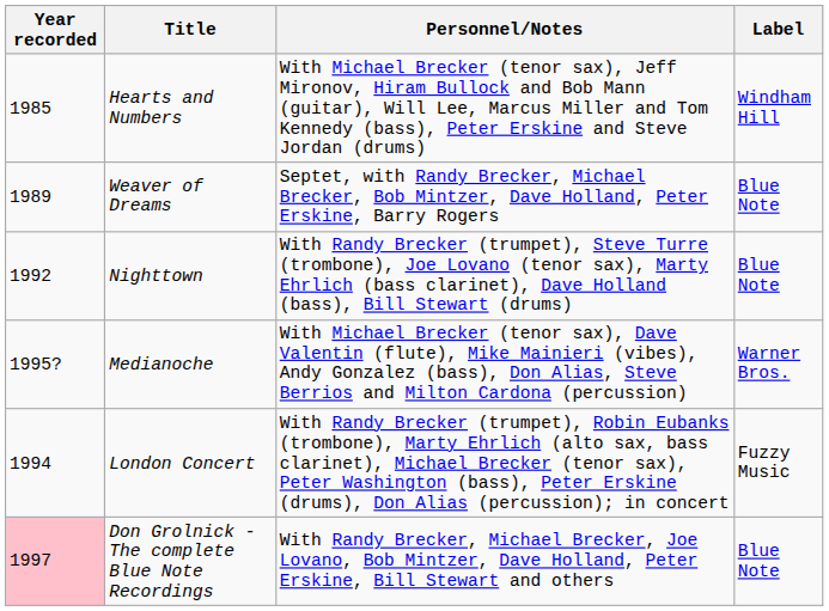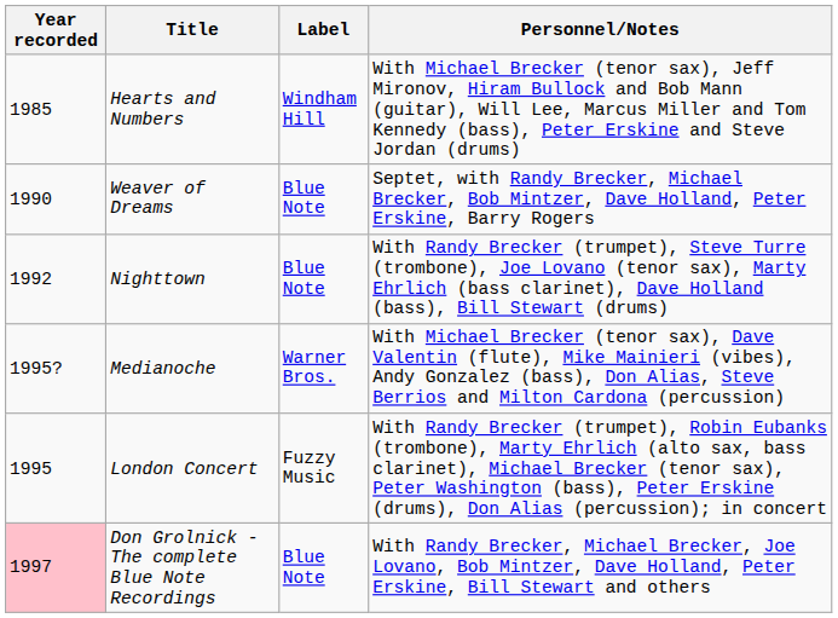columns swapped: Label <-> Personnel/Notes
Weaver of Dreams | Year recorded: 1989 -> 1990
London Concert | Year recorded: 1994 -> 1995
